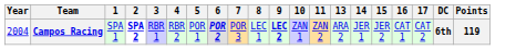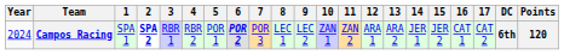+ column: 12 | ARA 1
Campos Racing | Year: 2004 -> 2024
Campos Racing | 9: bold -> normal
Campos Racing | Points: 119 -> 120
